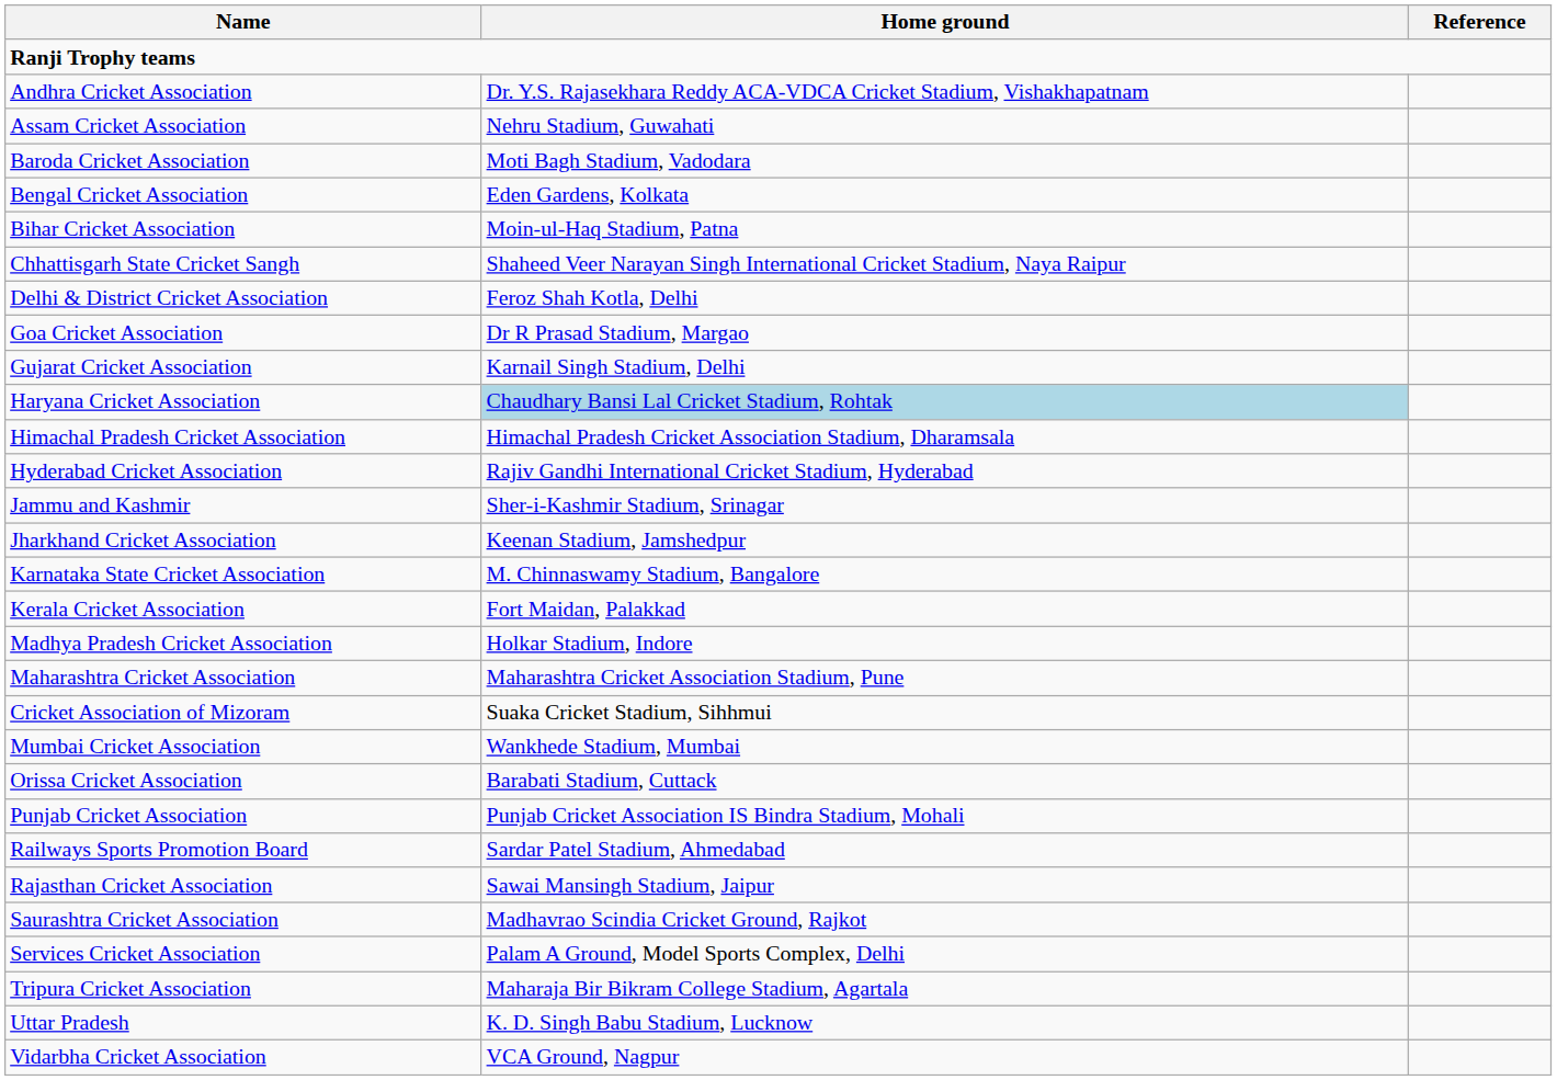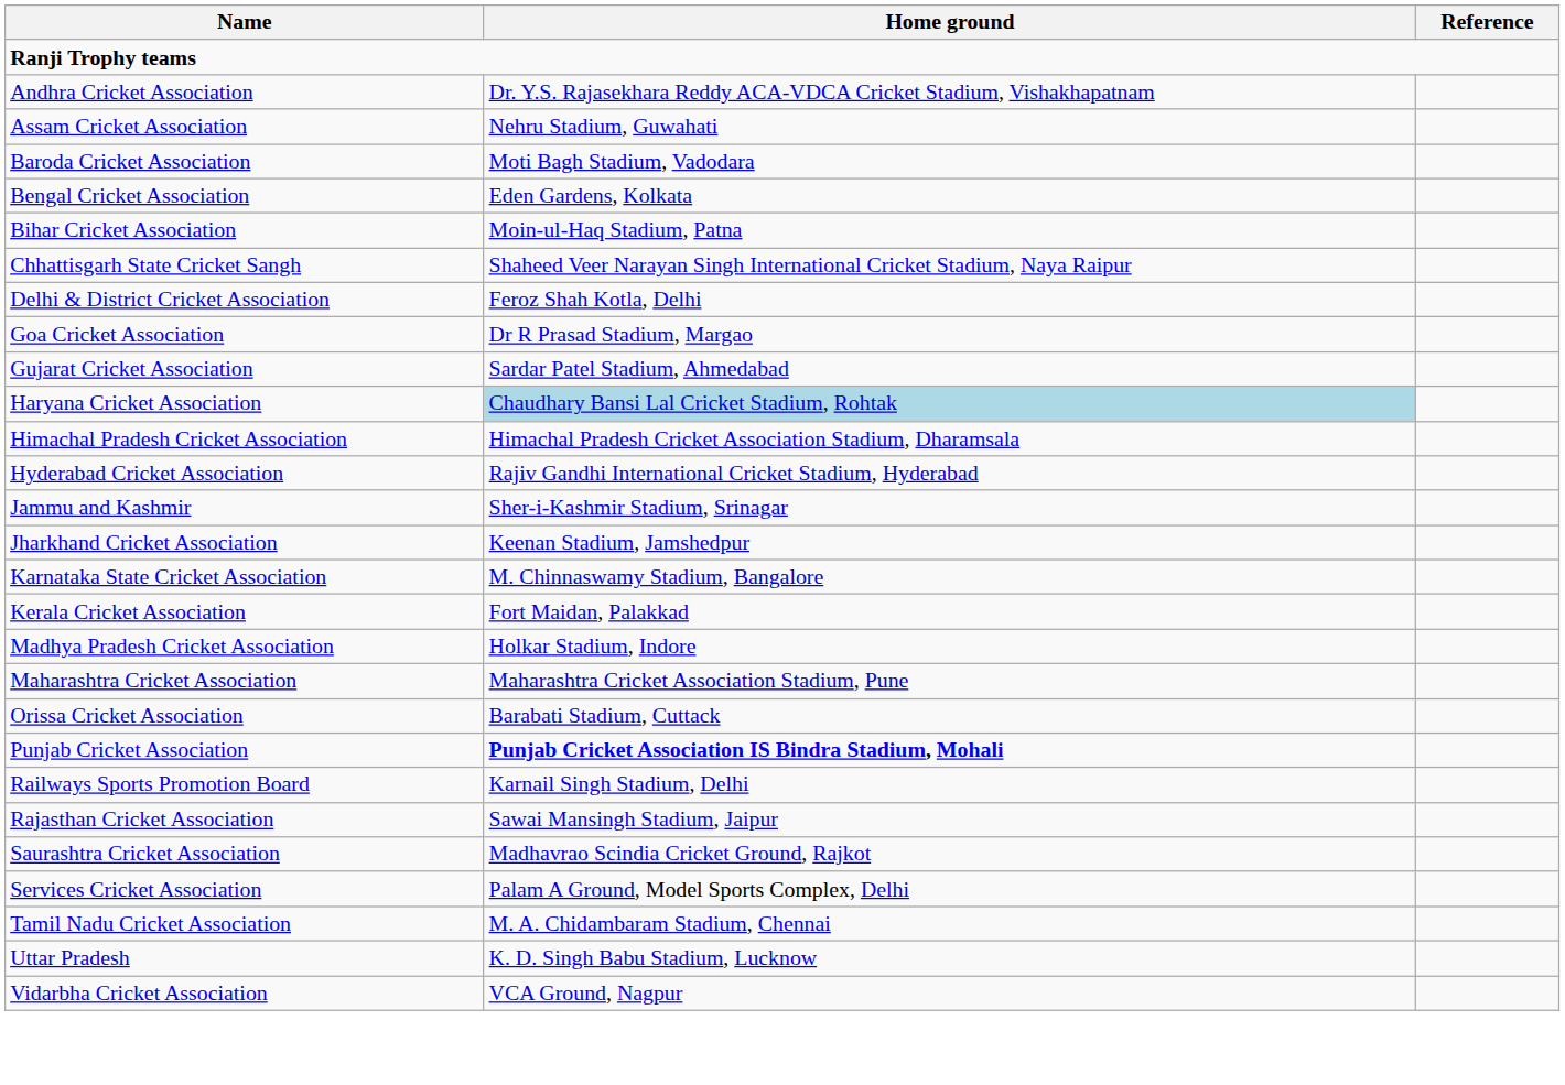Gujarat Cricket Association | Home ground: Karnail Singh Stadium, Delhi -> Sardar Patel Stadium, Ahmedabad
- row: Cricket Association of Mizoram | Suaka Cricket Stadium, Sihhmui
- row: Mumbai Cricket Association | Wankhede Stadium, Mumbai
Punjab Cricket Association | Home ground: normal -> bold
Railways Sports Promotion Board | Home ground: Sardar Patel Stadium, Ahmedabad -> Karnail Singh Stadium, Delhi
+ row: Tamil Nadu Cricket Association | M. A. Chidambaram Stadium, Chennai
- row: Tripura Cricket Association | Maharaja Bir Bikram College Stadium, Agartala
